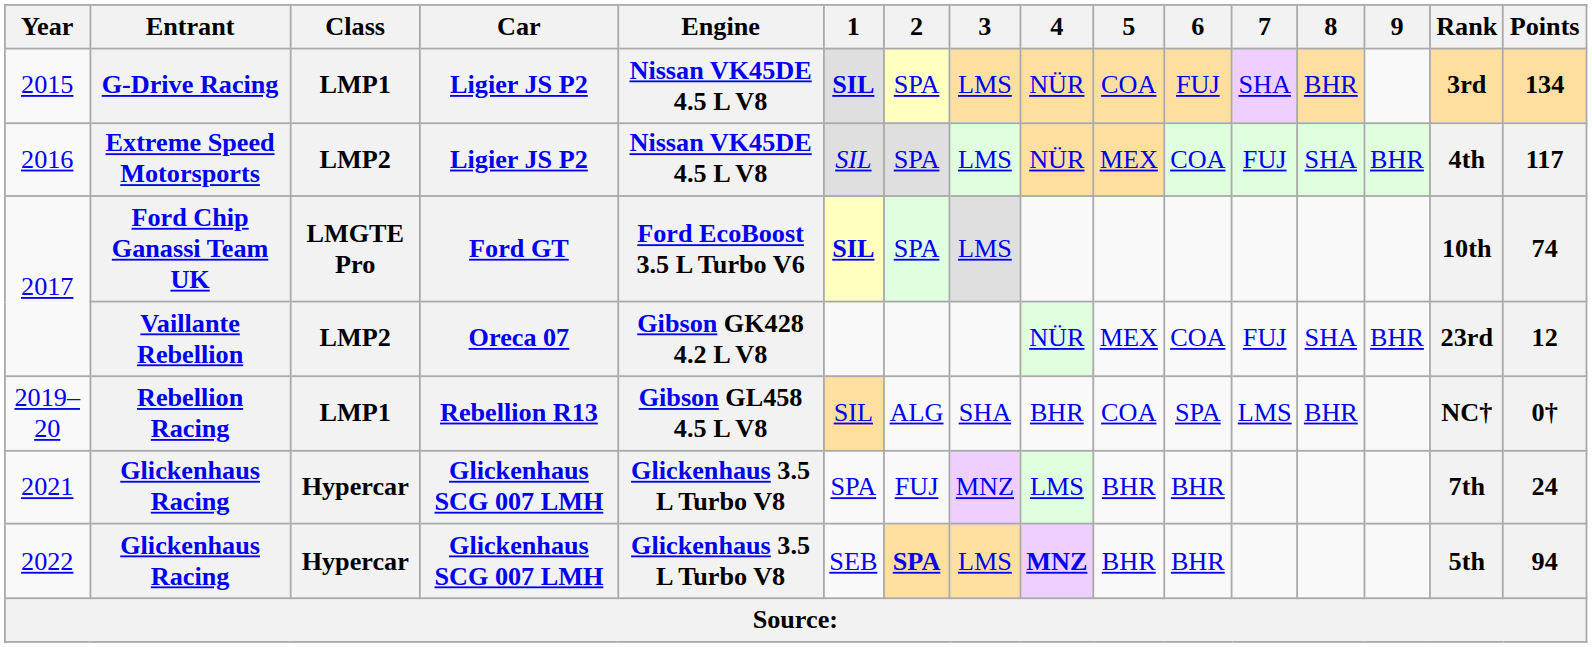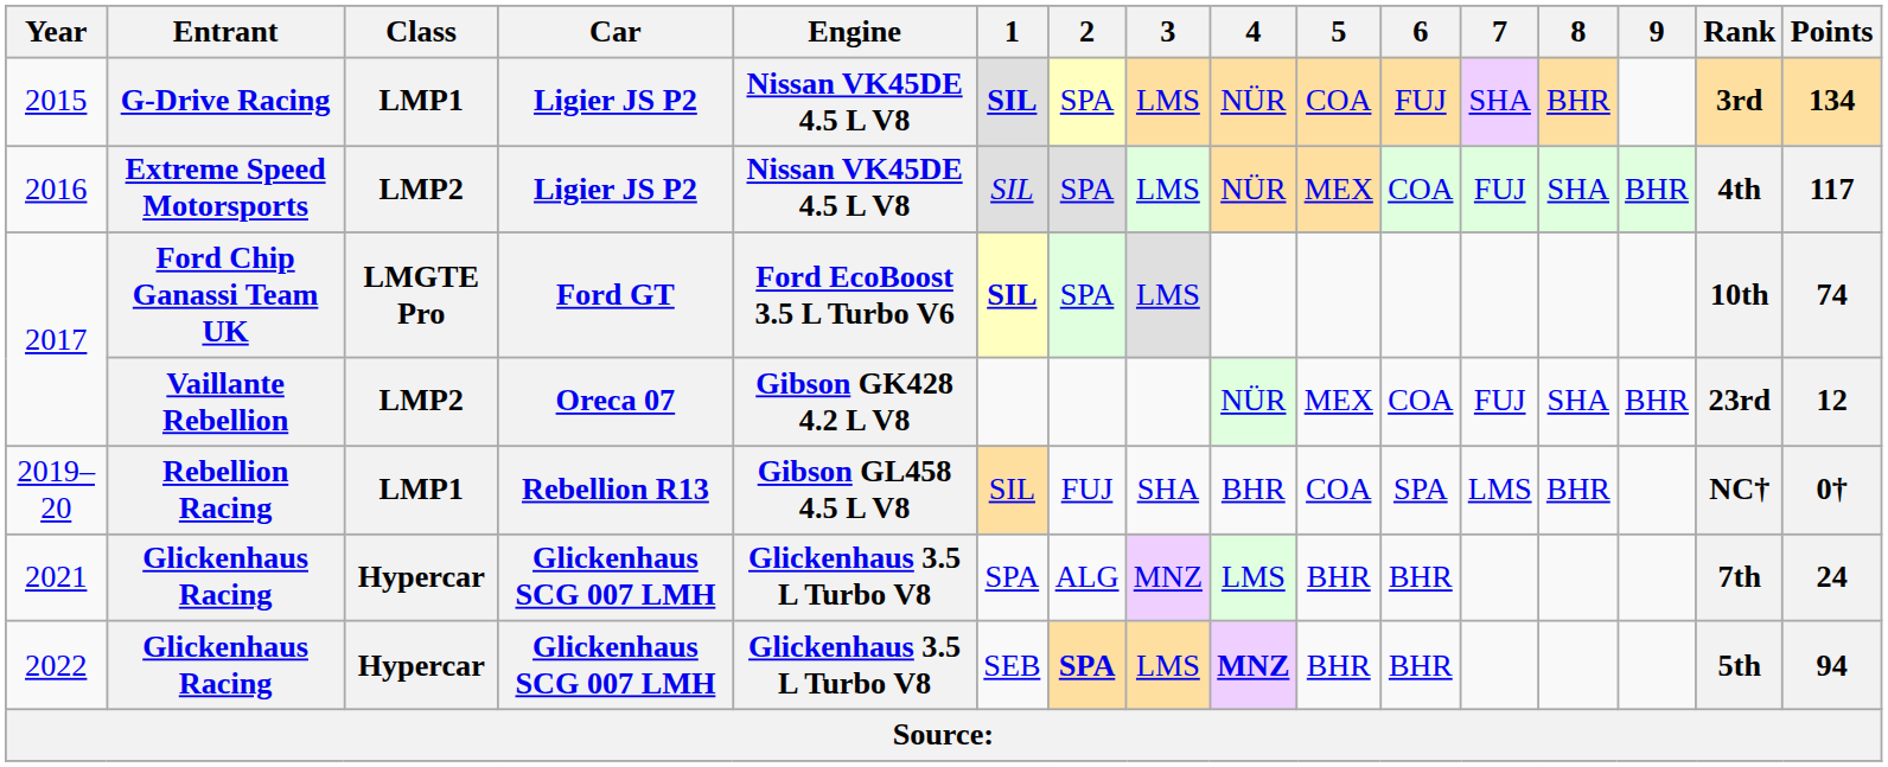2019–20 | 2: ALG -> FUJ
2021 | 2: FUJ -> ALG
